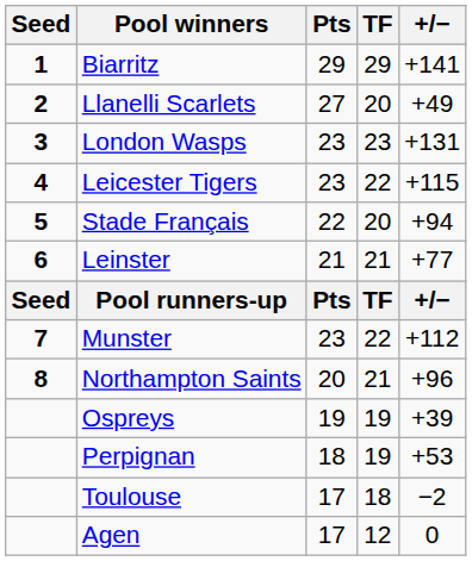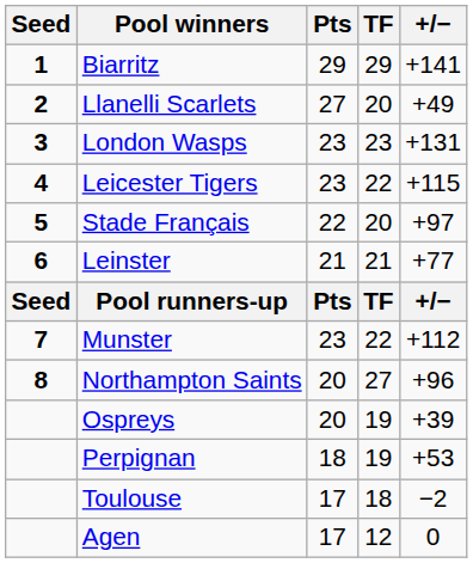Stade Français | +/−: +94 -> +97
Northampton Saints | TF: 21 -> 27
Ospreys | Pts: 19 -> 20
